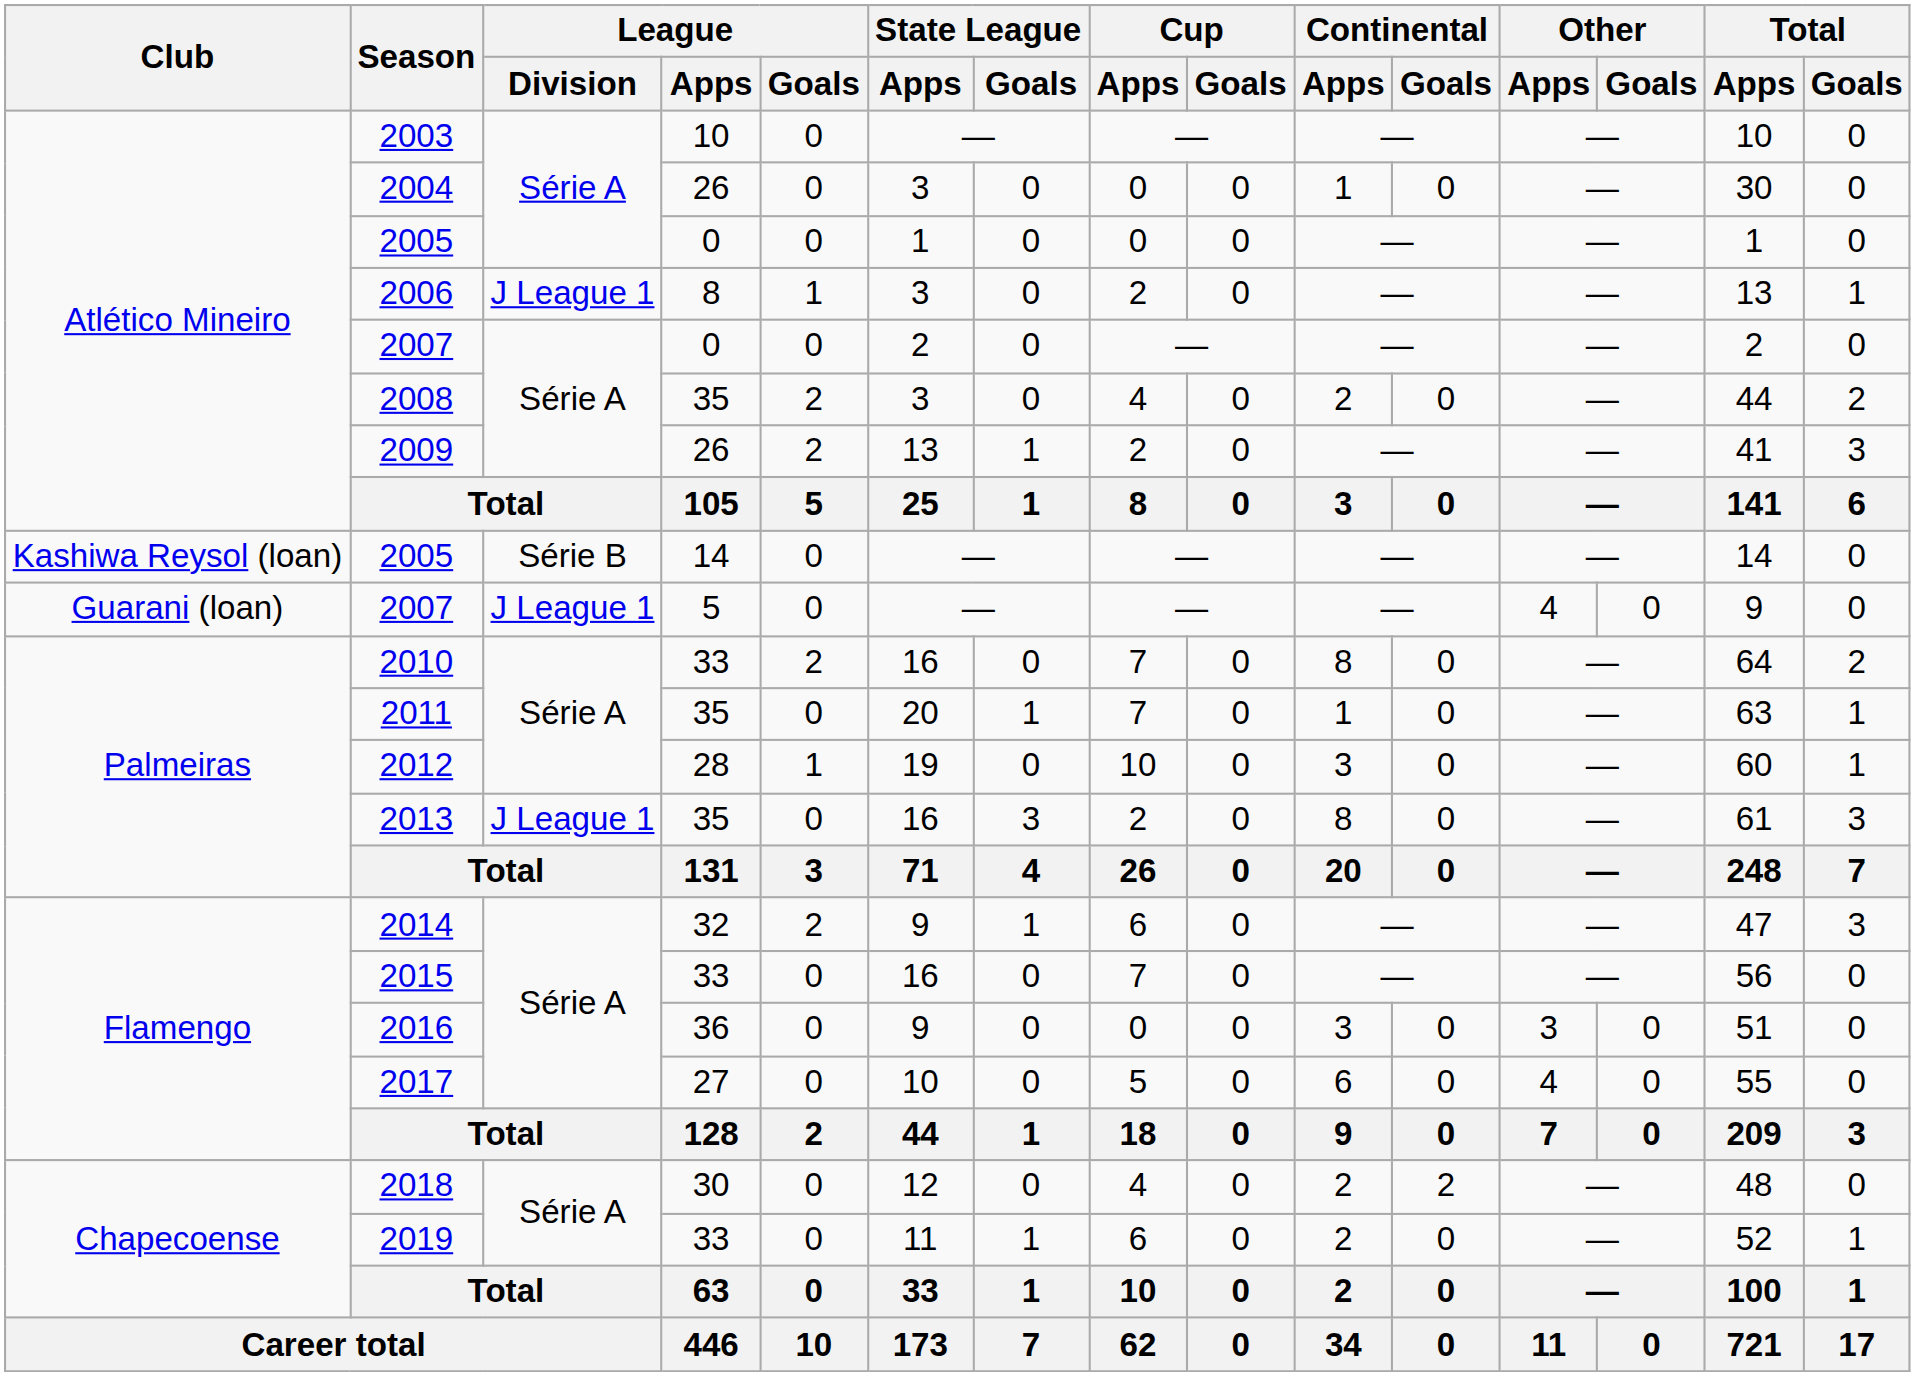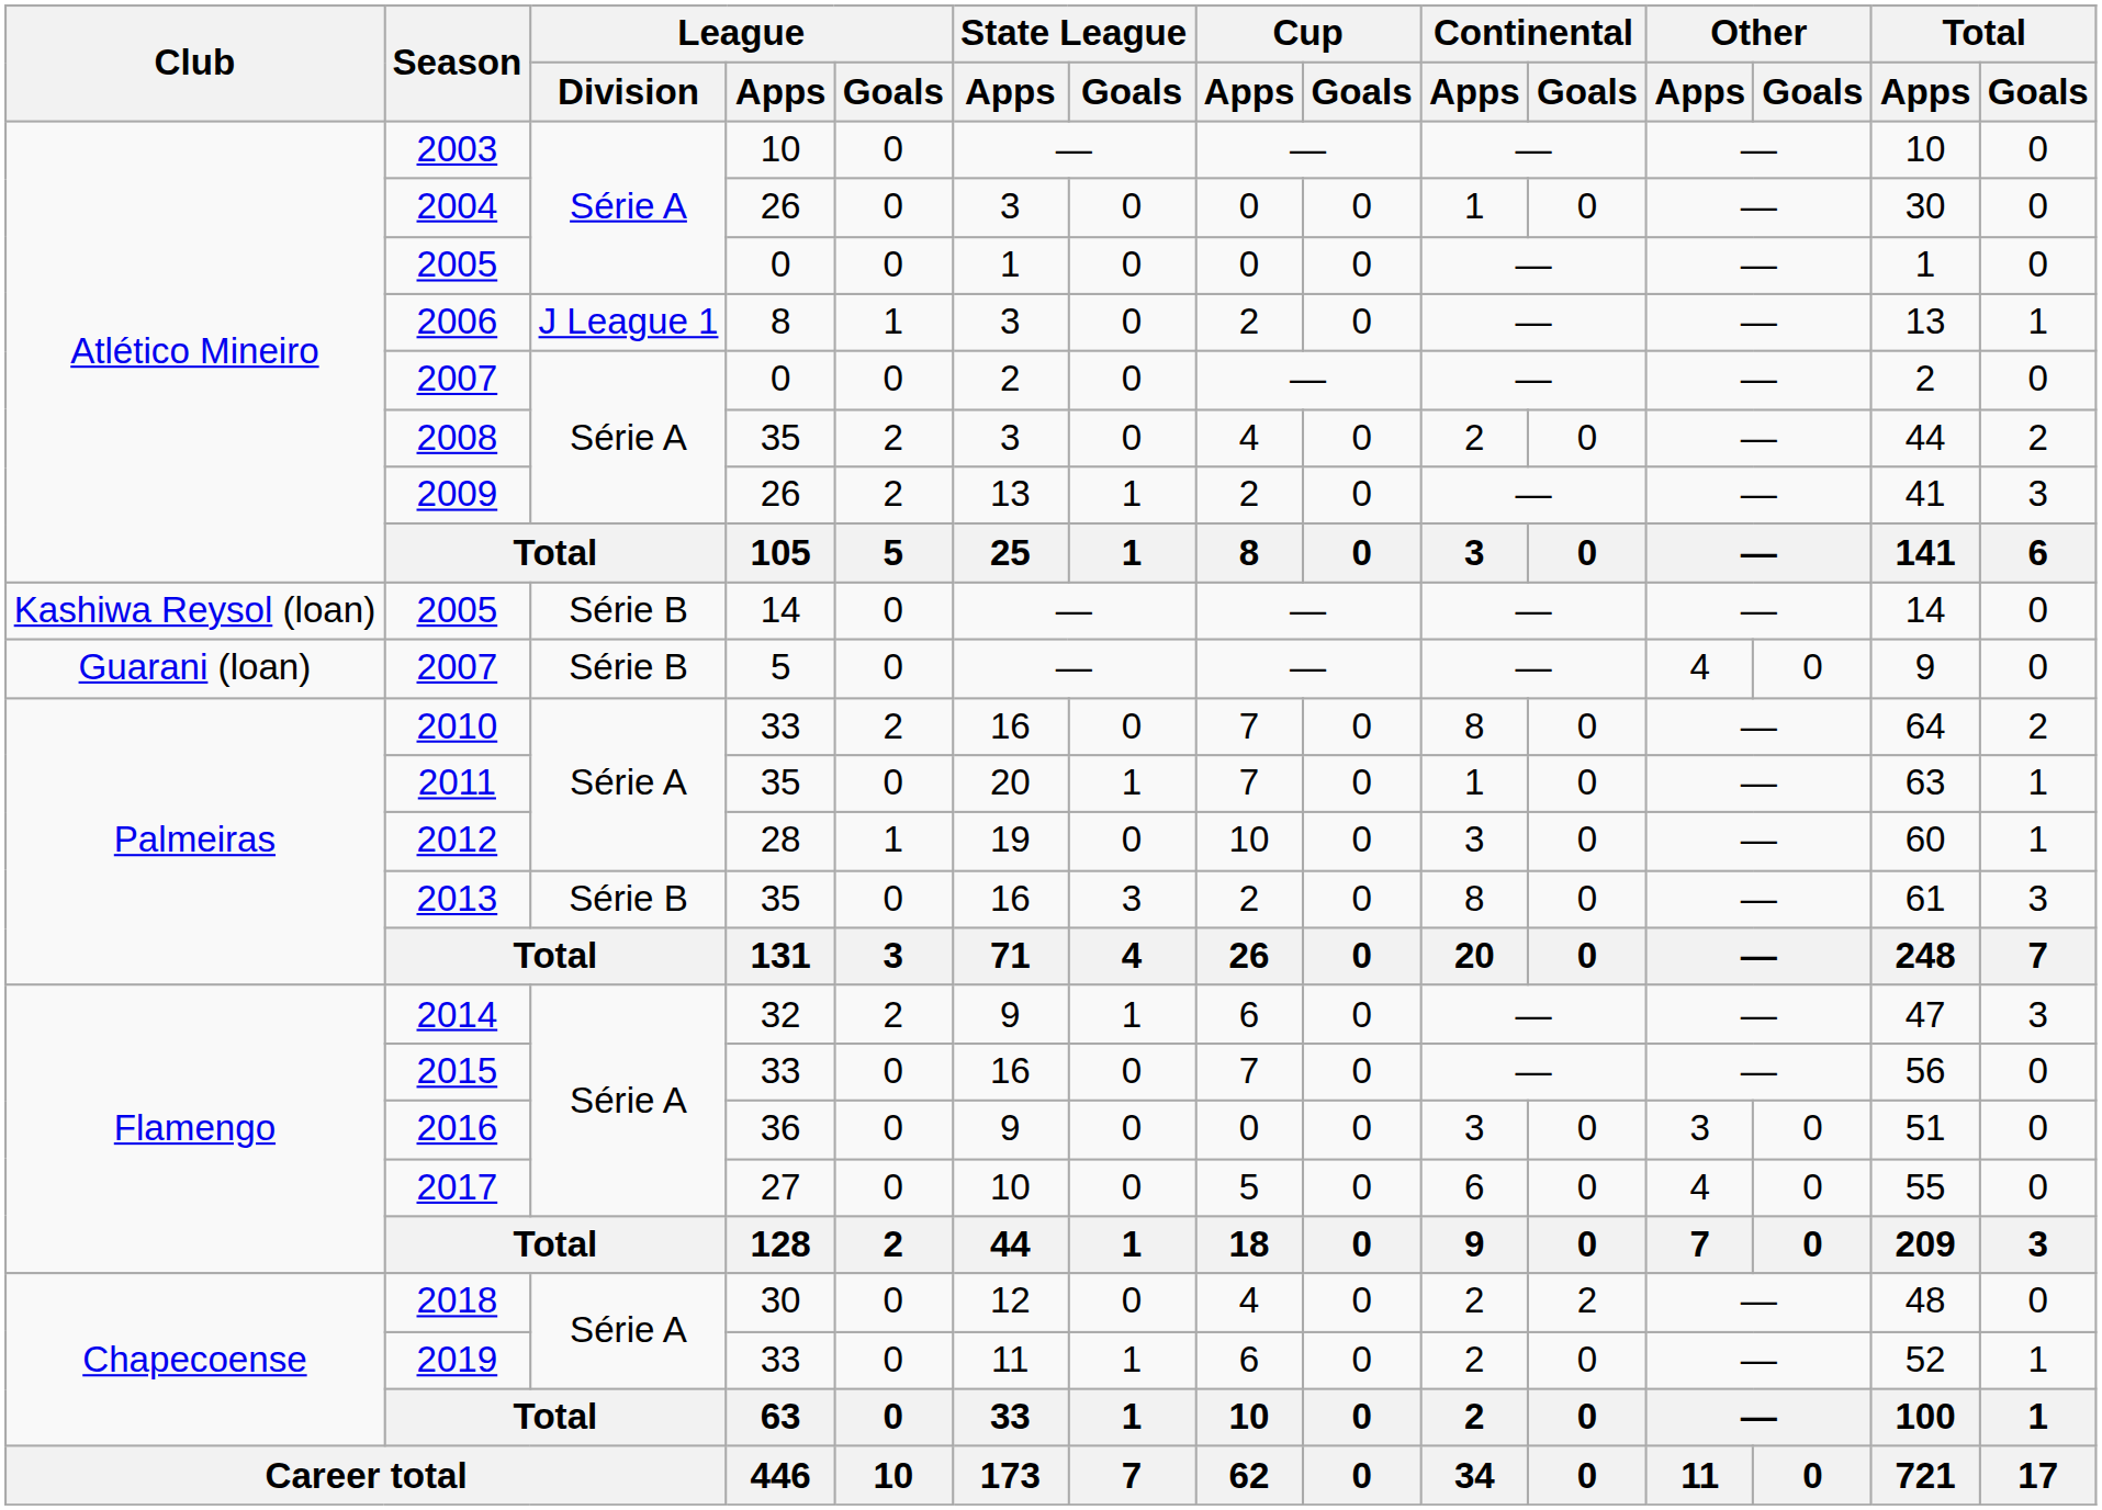2007 / 5 | League / Division: J League 1 -> Série B
2013 | League / Division: J League 1 -> Série B
